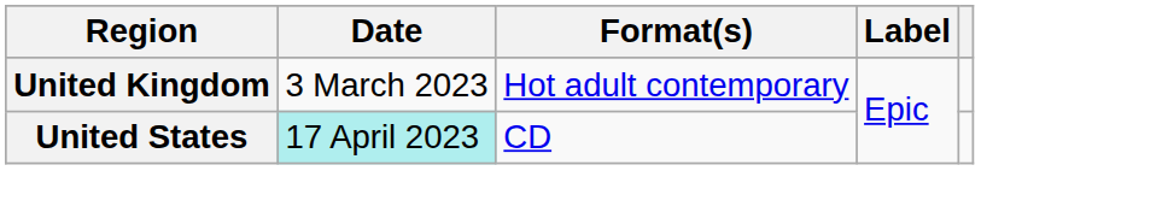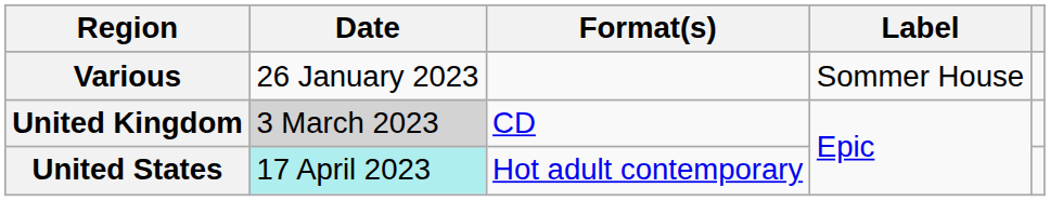+ row: Various | 26 January 2023 | Sommer House
United Kingdom | Date: no background -> lightgrey background
United Kingdom | Format(s): Hot adult contemporary -> CD
United States | Format(s): CD -> Hot adult contemporary
